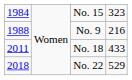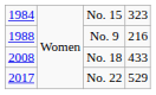No. 18 | column 1: 2011 -> 2008
No. 22 | column 1: 2018 -> 2017
